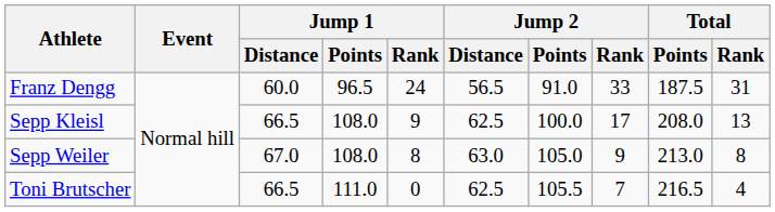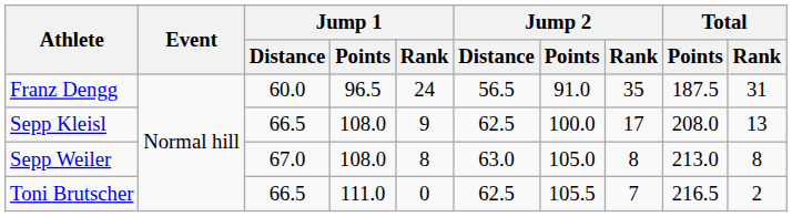Franz Dengg | Jump 2 / Rank: 33 -> 35
Sepp Weiler | Jump 2 / Rank: 9 -> 8
Toni Brutscher | Total / Rank: 4 -> 2
